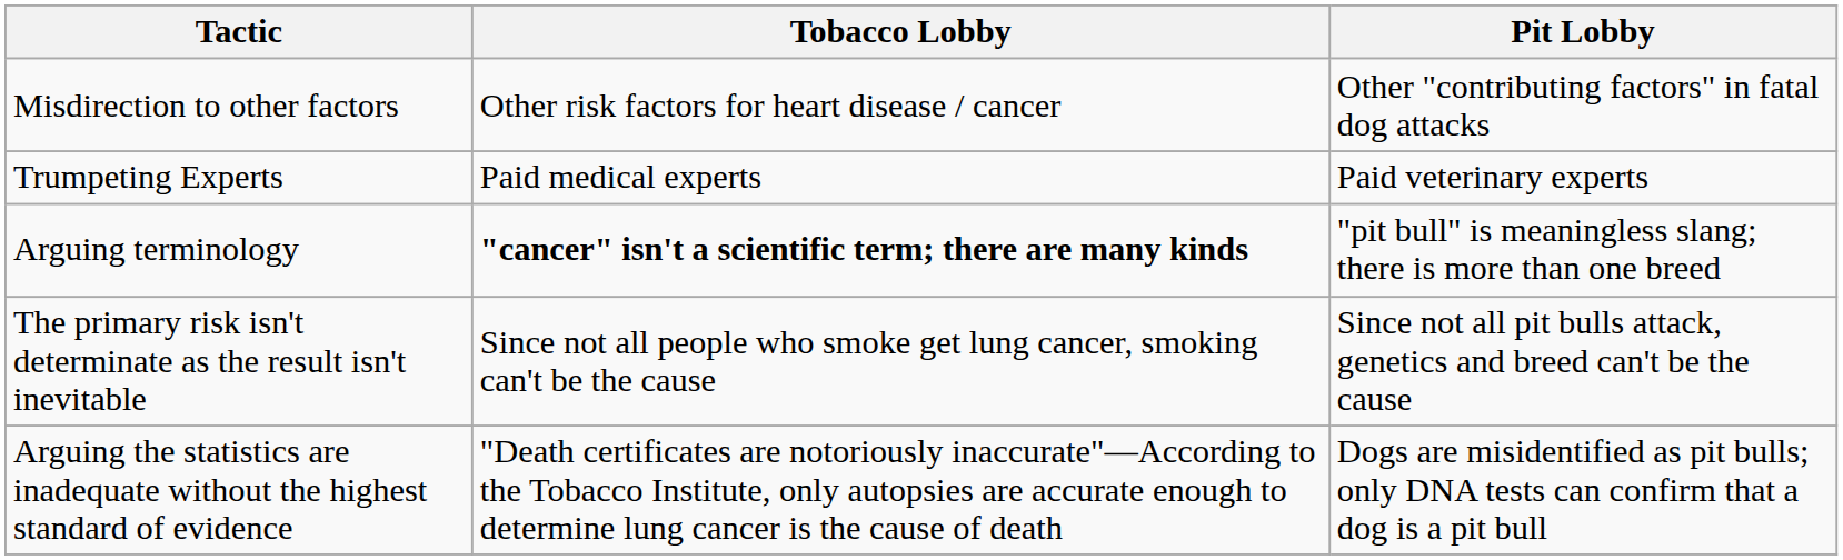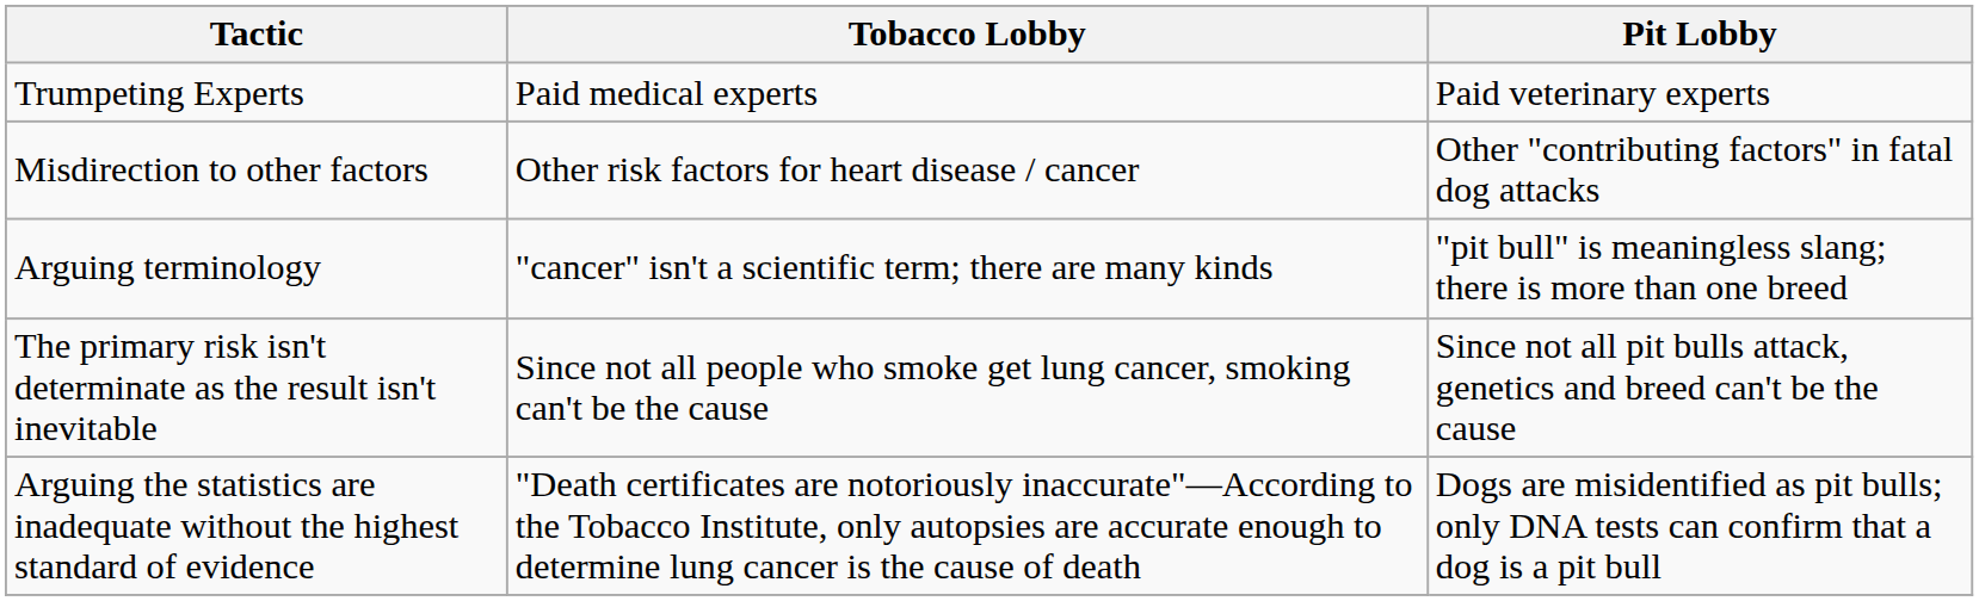rows swapped: Trumpeting Experts <-> Misdirection to other factors
Arguing terminology | Tobacco Lobby: bold -> normal
